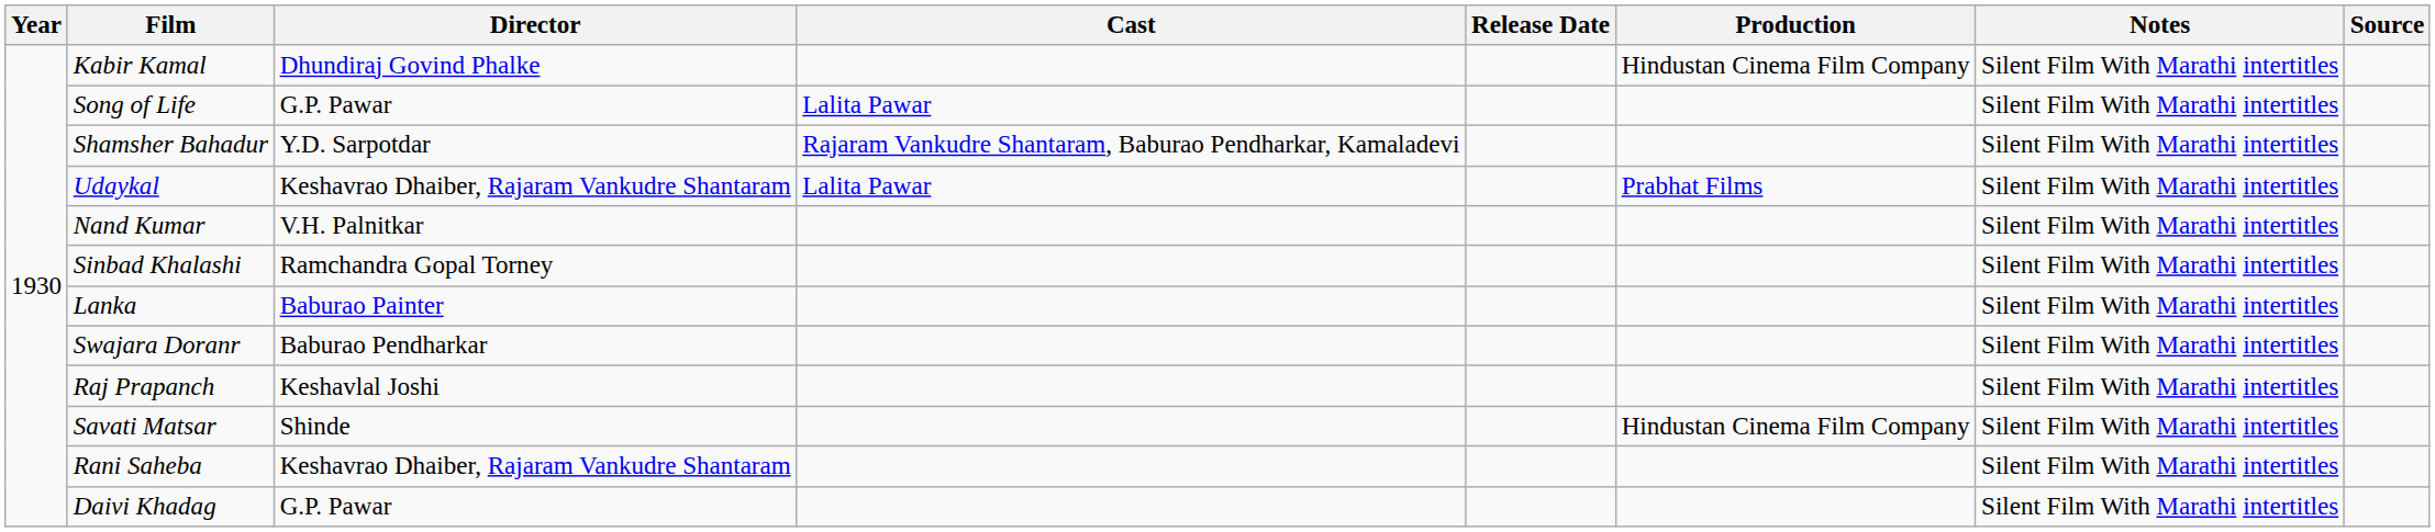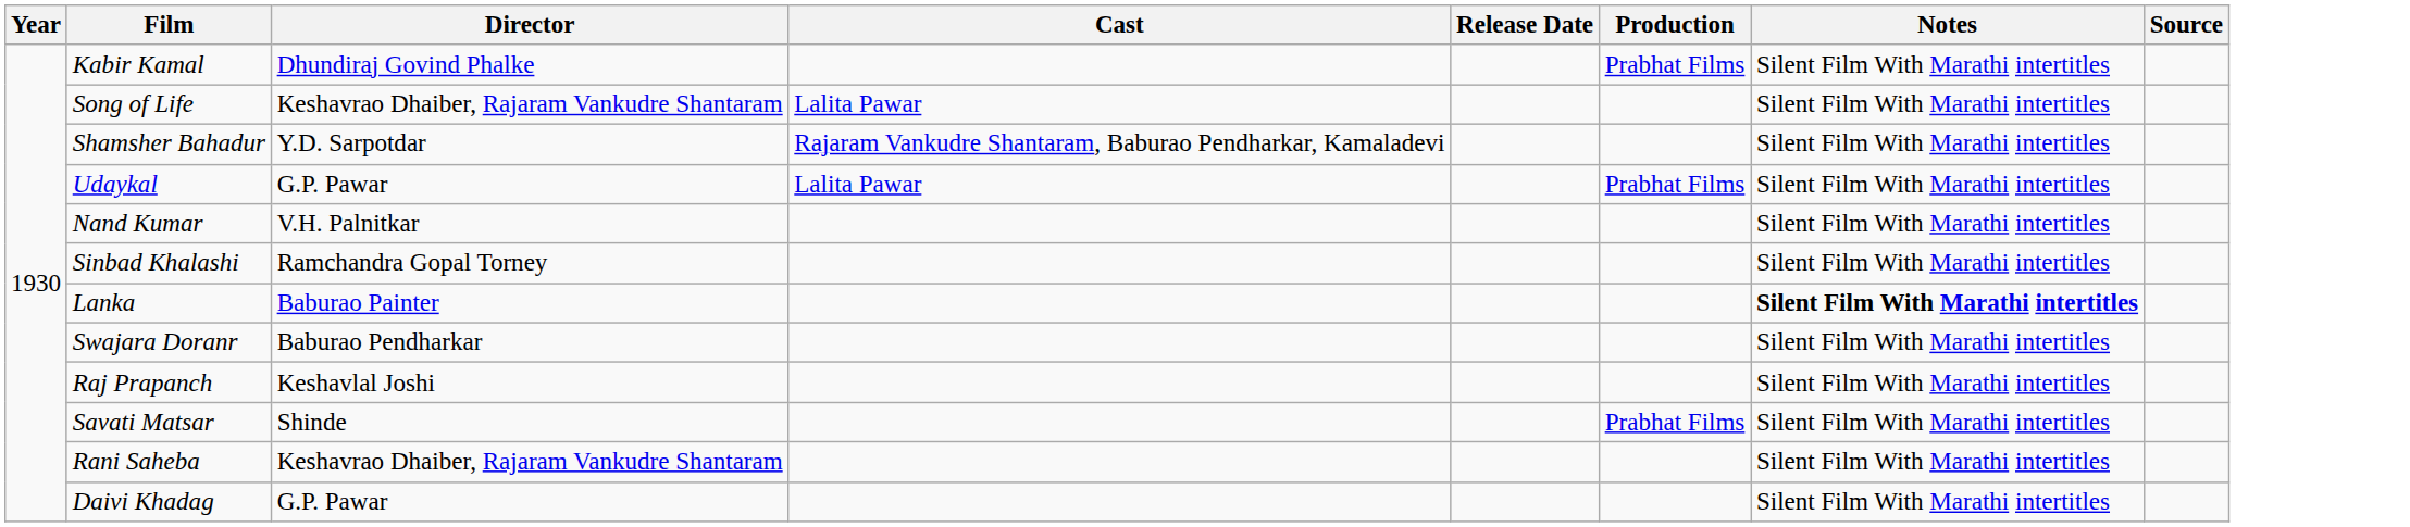Kabir Kamal | Production: Hindustan Cinema Film Company -> Prabhat Films
Song of Life | Director: G.P. Pawar -> Keshavrao Dhaiber, Rajaram Vankudre Shantaram
Udaykal | Director: Keshavrao Dhaiber, Rajaram Vankudre Shantaram -> G.P. Pawar
Lanka | Notes: normal -> bold
Savati Matsar | Production: Hindustan Cinema Film Company -> Prabhat Films
